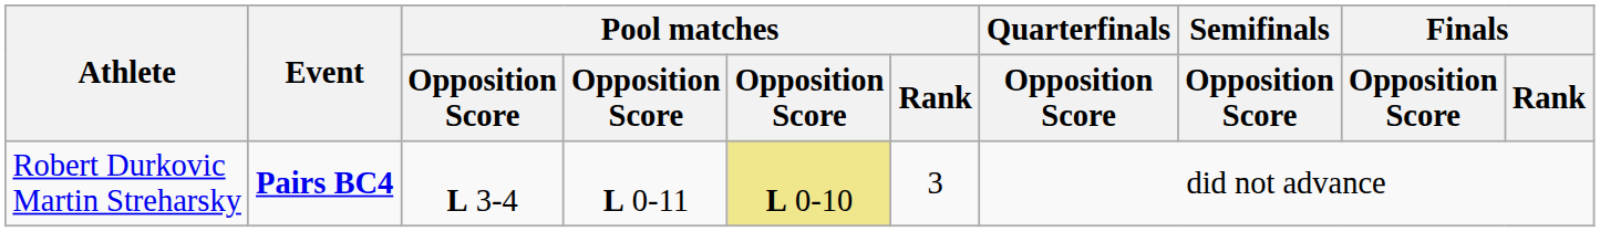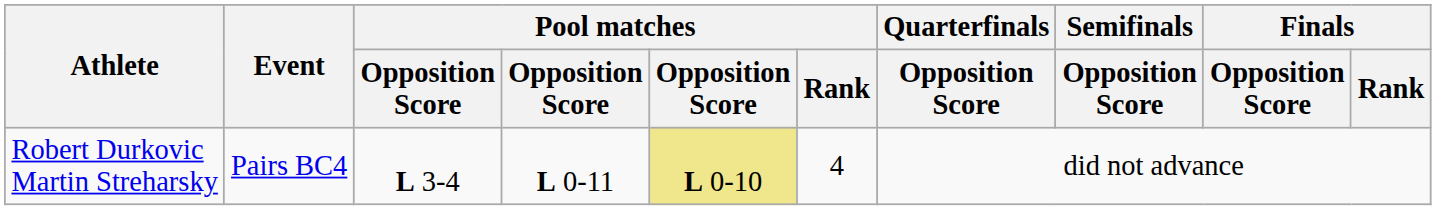Robert Durkovic Martin Streharsky | Event: bold -> normal
Robert Durkovic Martin Streharsky | Pool matches / Rank: 3 -> 4
